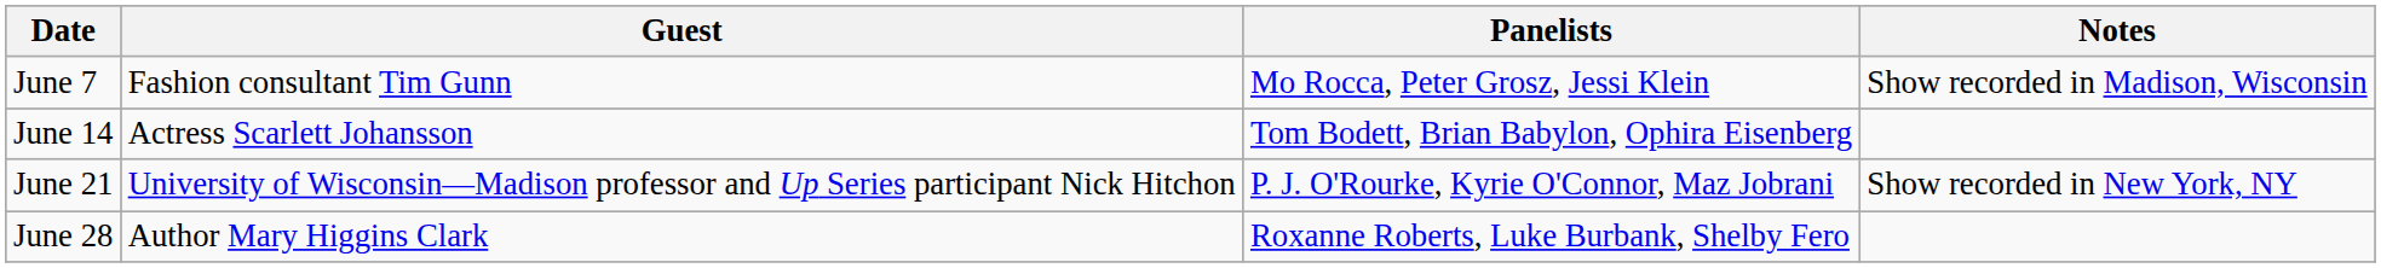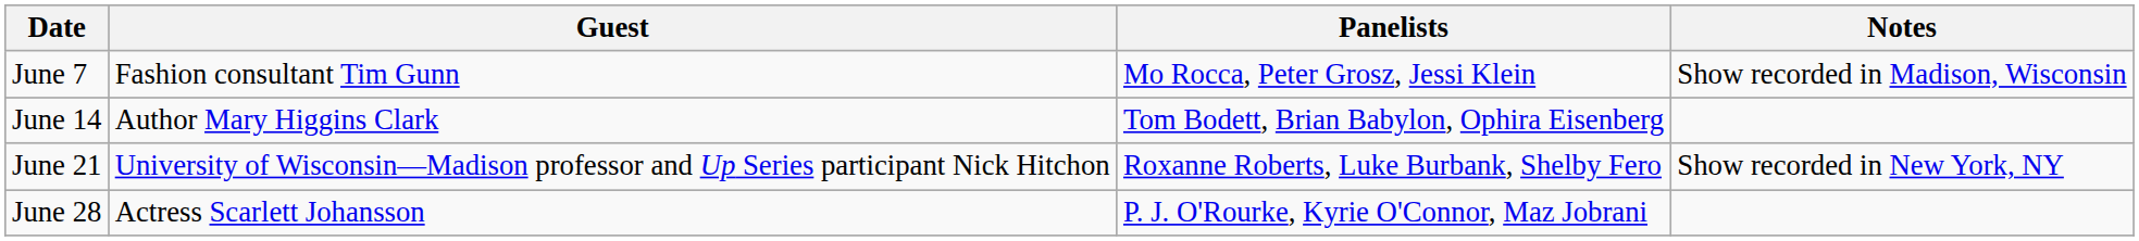June 14 | Guest: Actress Scarlett Johansson -> Author Mary Higgins Clark
June 21 | Panelists: P. J. O'Rourke, Kyrie O'Connor, Maz Jobrani -> Roxanne Roberts, Luke Burbank, Shelby Fero
June 28 | Guest: Author Mary Higgins Clark -> Actress Scarlett Johansson
June 28 | Panelists: Roxanne Roberts, Luke Burbank, Shelby Fero -> P. J. O'Rourke, Kyrie O'Connor, Maz Jobrani
